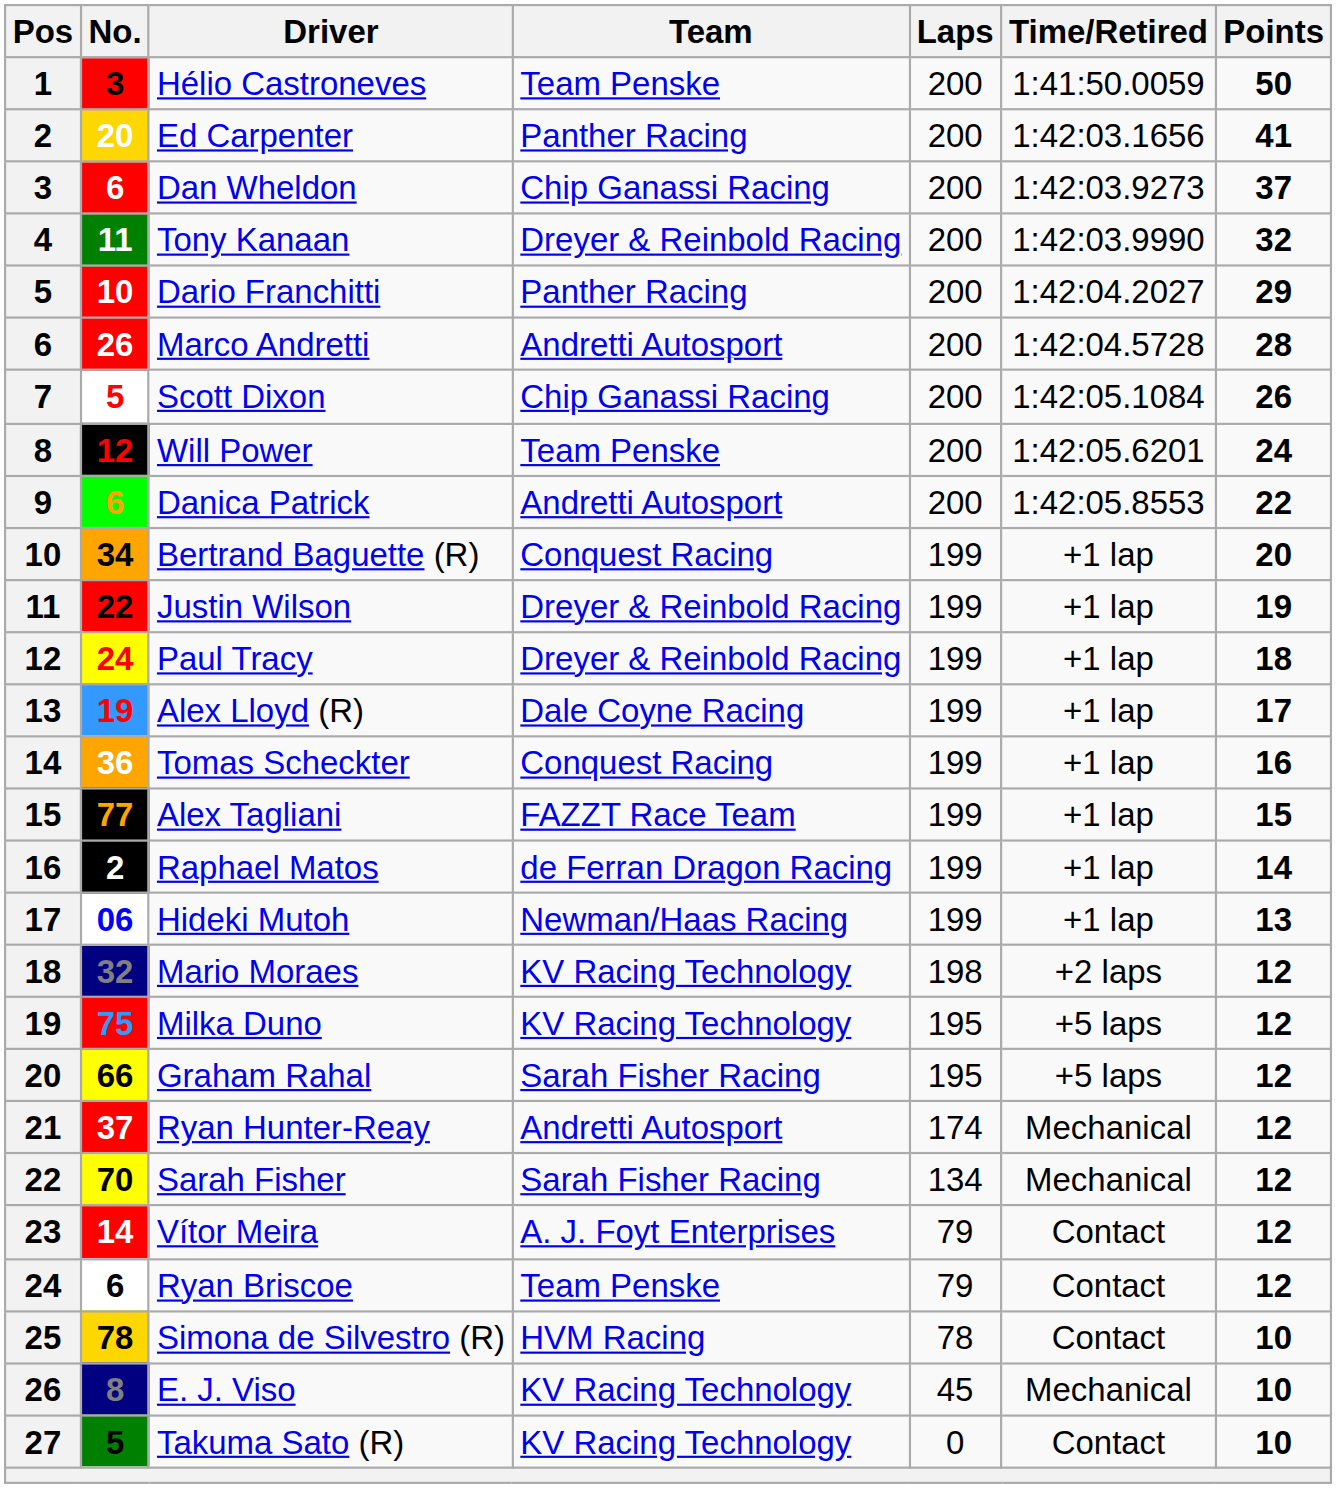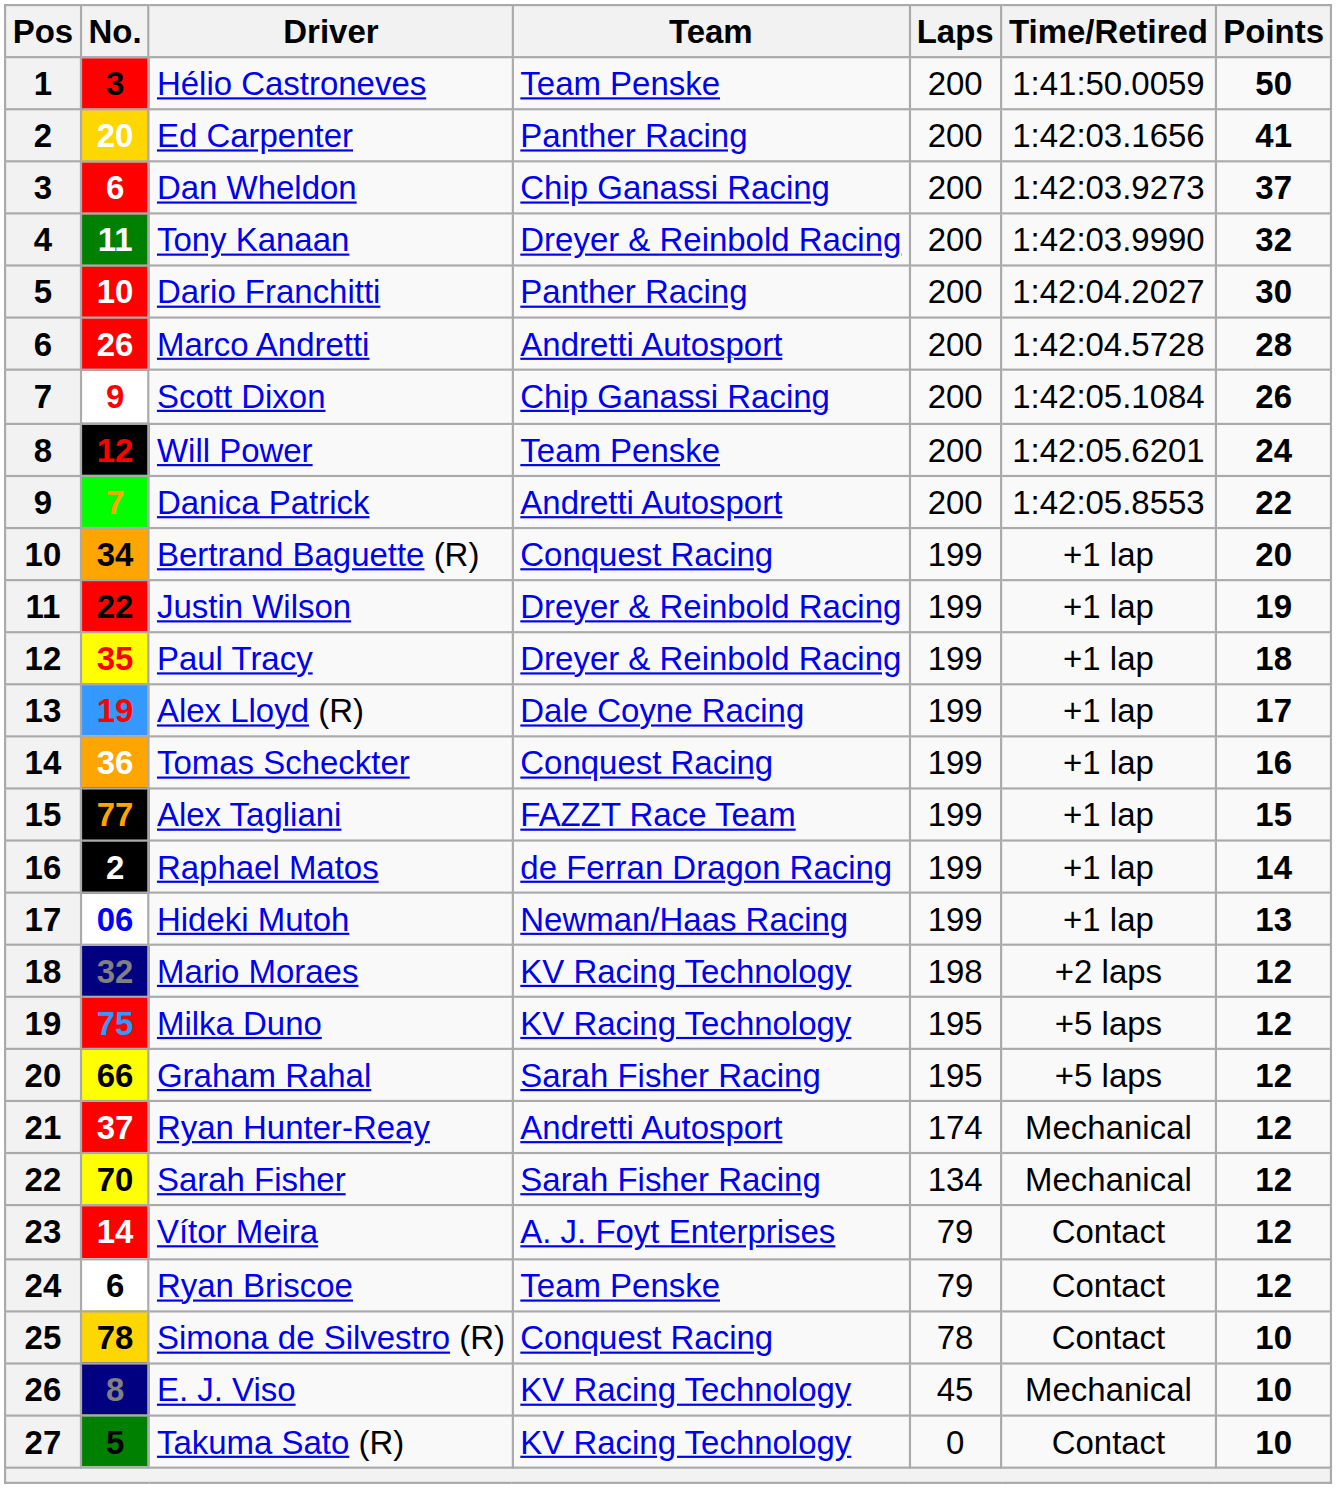Dario Franchitti | Points: 29 -> 30
Scott Dixon | No.: 5 -> 9
Danica Patrick | No.: 6 -> 7
Paul Tracy | No.: 24 -> 35
Simona de Silvestro (R) | Team: HVM Racing -> Conquest Racing
